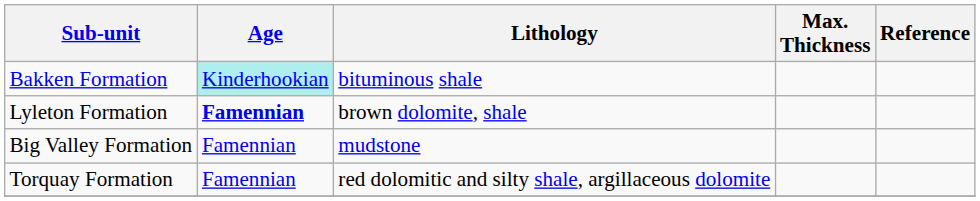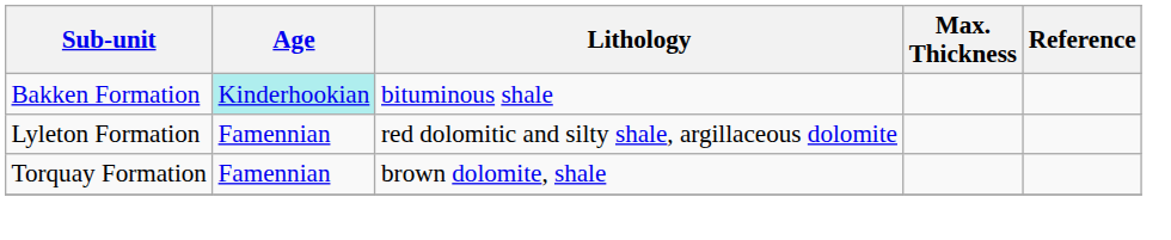Lyleton Formation | Age: bold -> normal
Lyleton Formation | Lithology: brown dolomite, shale -> red dolomitic and silty shale, argillaceous dolomite
- row: Big Valley Formation | Famennian | mudstone
Torquay Formation | Lithology: red dolomitic and silty shale, argillaceous dolomite -> brown dolomite, shale
